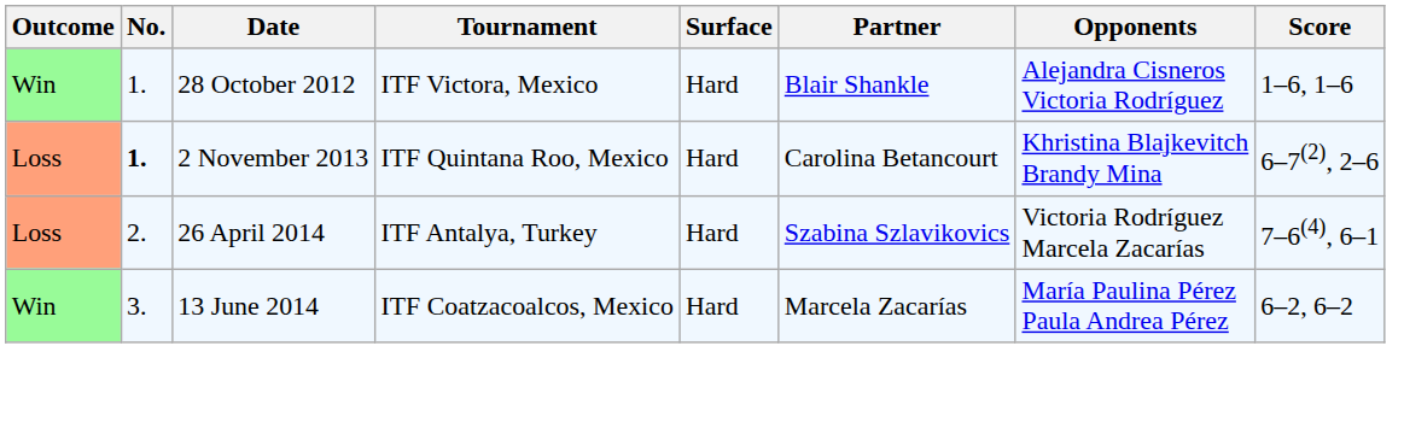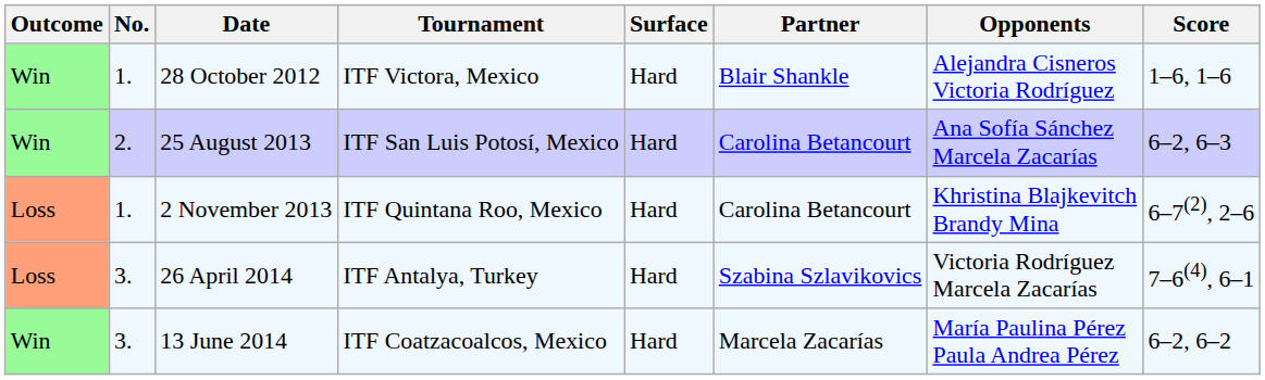+ row: Win | 2. | 25 August 2013 | ITF San Luis Potosí, Mexico | Hard | Carolina Betancourt | Ana Sofía Sánchez Marcela Zacarías | 6–2, 6–3
2 November 2013 | No.: bold -> normal
26 April 2014 | No.: 2. -> 3.
